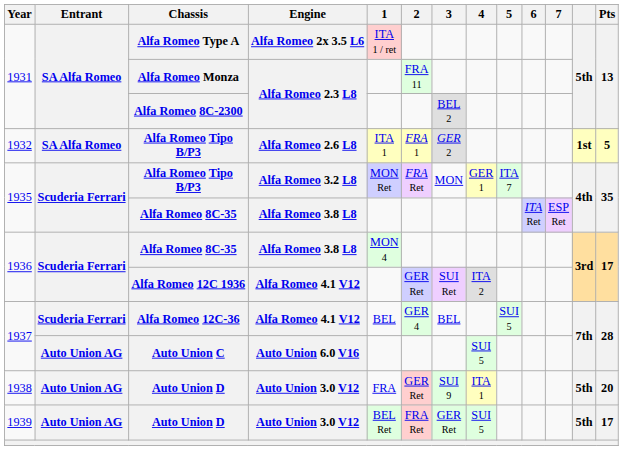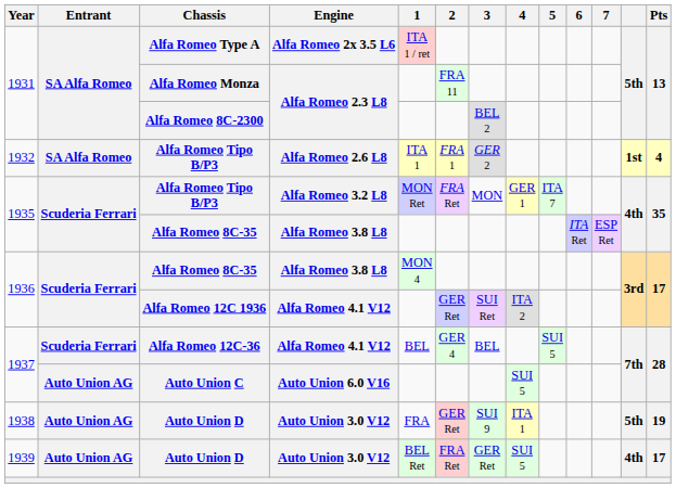1932 / Alfa Romeo Tipo B/P3 | Pts: 5 -> 4
1938 / Auto Union D | Pts: 20 -> 19
1939 / Auto Union D | column 12: 5th -> 4th
